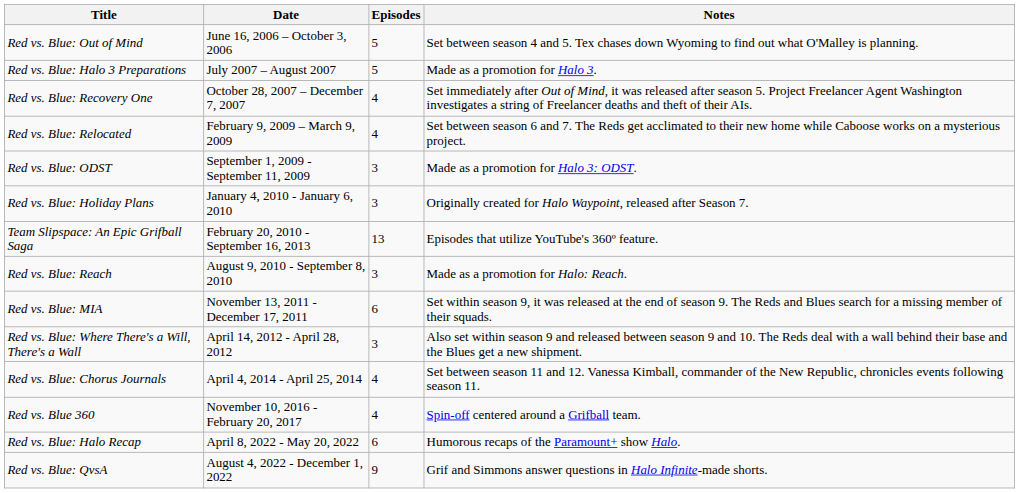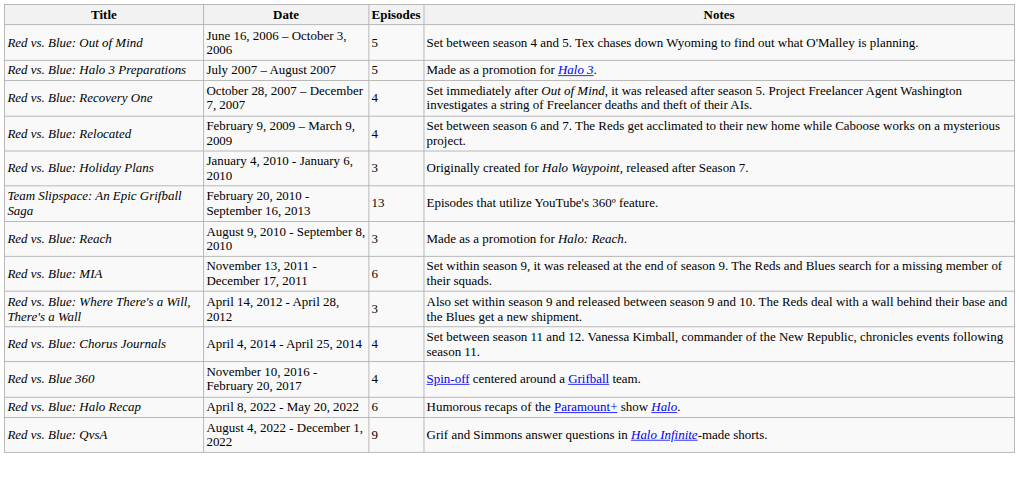- row: Red vs. Blue: ODST | September 1, 2009 - September 11, 2009 | 3 | Made as a promotion for Halo 3: ODST.
